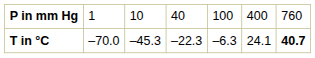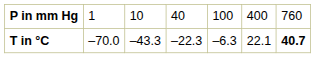T in °C | column 3: –45.3 -> –43.3
T in °C | column 6: 24.1 -> 22.1
